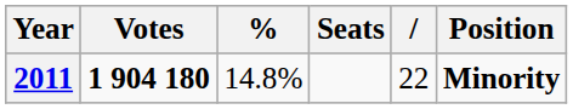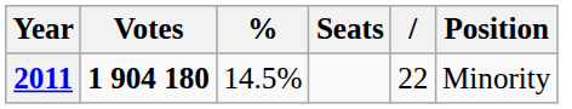2011 | %: 14.8% -> 14.5%
2011 | Position: bold -> normal
